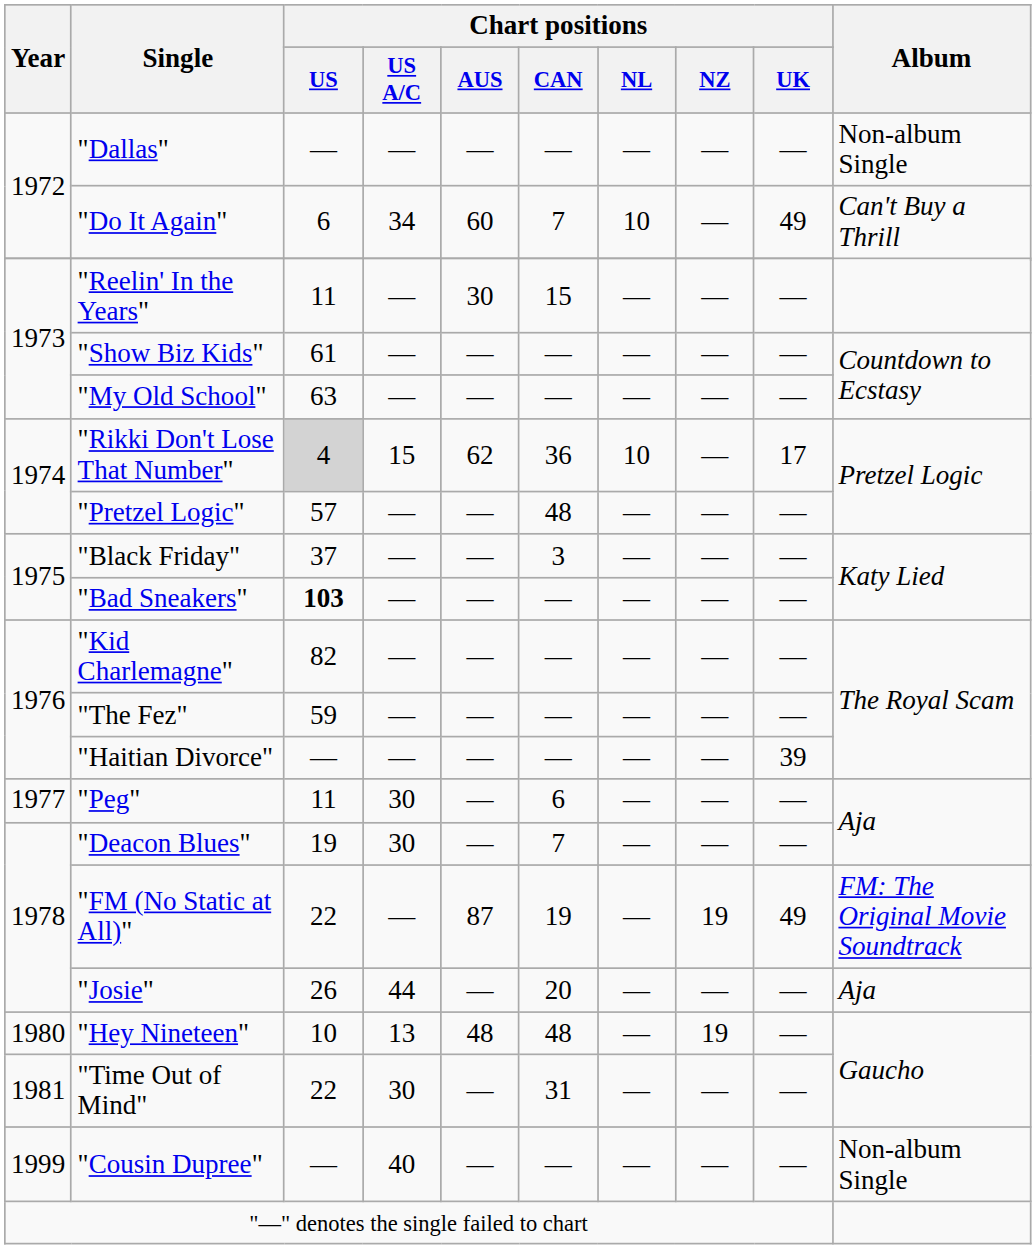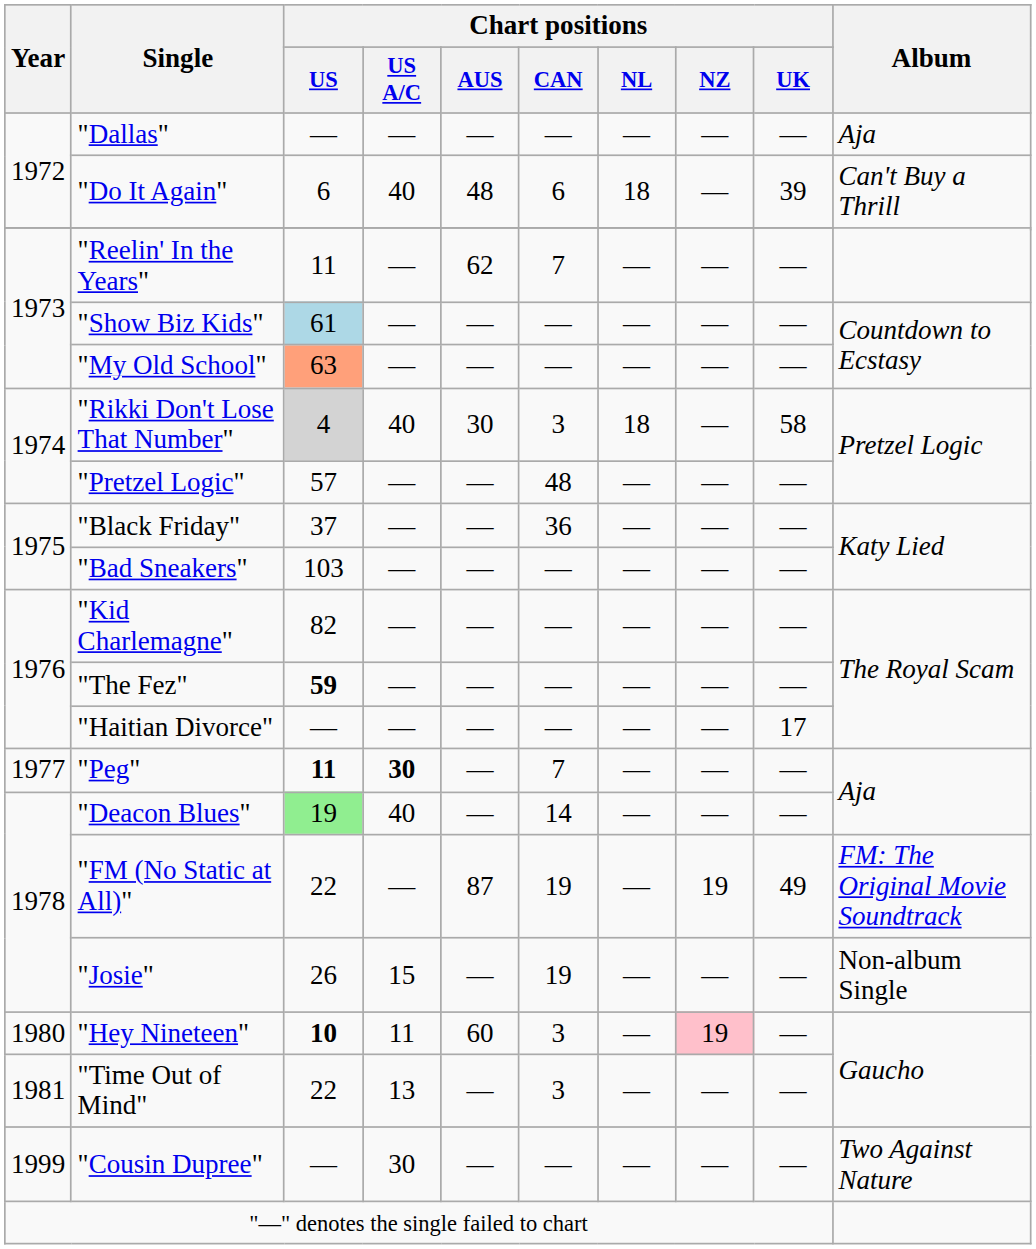"Dallas" | Album: Non-album Single -> Aja
"Do It Again" | Chart positions / US A/C: 34 -> 40
"Do It Again" | Chart positions / AUS: 60 -> 48
"Do It Again" | Chart positions / CAN: 7 -> 6
"Do It Again" | Chart positions / NL: 10 -> 18
"Do It Again" | Chart positions / UK: 49 -> 39
"Reelin' In the Years" | Chart positions / AUS: 30 -> 62
"Reelin' In the Years" | Chart positions / CAN: 15 -> 7
"Show Biz Kids" | Chart positions / US: no background -> lightblue background
"My Old School" | Chart positions / US: no background -> lightsalmon background
"Rikki Don't Lose That Number" | Chart positions / US A/C: 15 -> 40
"Rikki Don't Lose That Number" | Chart positions / AUS: 62 -> 30
"Rikki Don't Lose That Number" | Chart positions / CAN: 36 -> 3
"Rikki Don't Lose That Number" | Chart positions / NL: 10 -> 18
"Rikki Don't Lose That Number" | Chart positions / UK: 17 -> 58
"Black Friday" | Chart positions / CAN: 3 -> 36
"Bad Sneakers" | Chart positions / US: bold -> normal
"The Fez" | Chart positions / US: normal -> bold
"Haitian Divorce" | Chart positions / UK: 39 -> 17
"Peg" | Chart positions / US: normal -> bold
"Peg" | Chart positions / US A/C: normal -> bold
"Peg" | Chart positions / CAN: 6 -> 7
"Deacon Blues" | Chart positions / US: no background -> lightgreen background
"Deacon Blues" | Chart positions / US A/C: 30 -> 40
"Deacon Blues" | Chart positions / CAN: 7 -> 14
"Josie" | Chart positions / US A/C: 44 -> 15
"Josie" | Chart positions / CAN: 20 -> 19
"Josie" | Album: Aja -> Non-album Single
"Hey Nineteen" | Chart positions / US: normal -> bold
"Hey Nineteen" | Chart positions / US A/C: 13 -> 11
"Hey Nineteen" | Chart positions / AUS: 48 -> 60
"Hey Nineteen" | Chart positions / CAN: 48 -> 3
"Hey Nineteen" | Chart positions / NZ: no background -> pink background
"Time Out of Mind" | Chart positions / US A/C: 30 -> 13
"Time Out of Mind" | Chart positions / CAN: 31 -> 3
"Cousin Dupree" | Chart positions / US A/C: 40 -> 30
"Cousin Dupree" | Album: Non-album Single -> Two Against Nature
